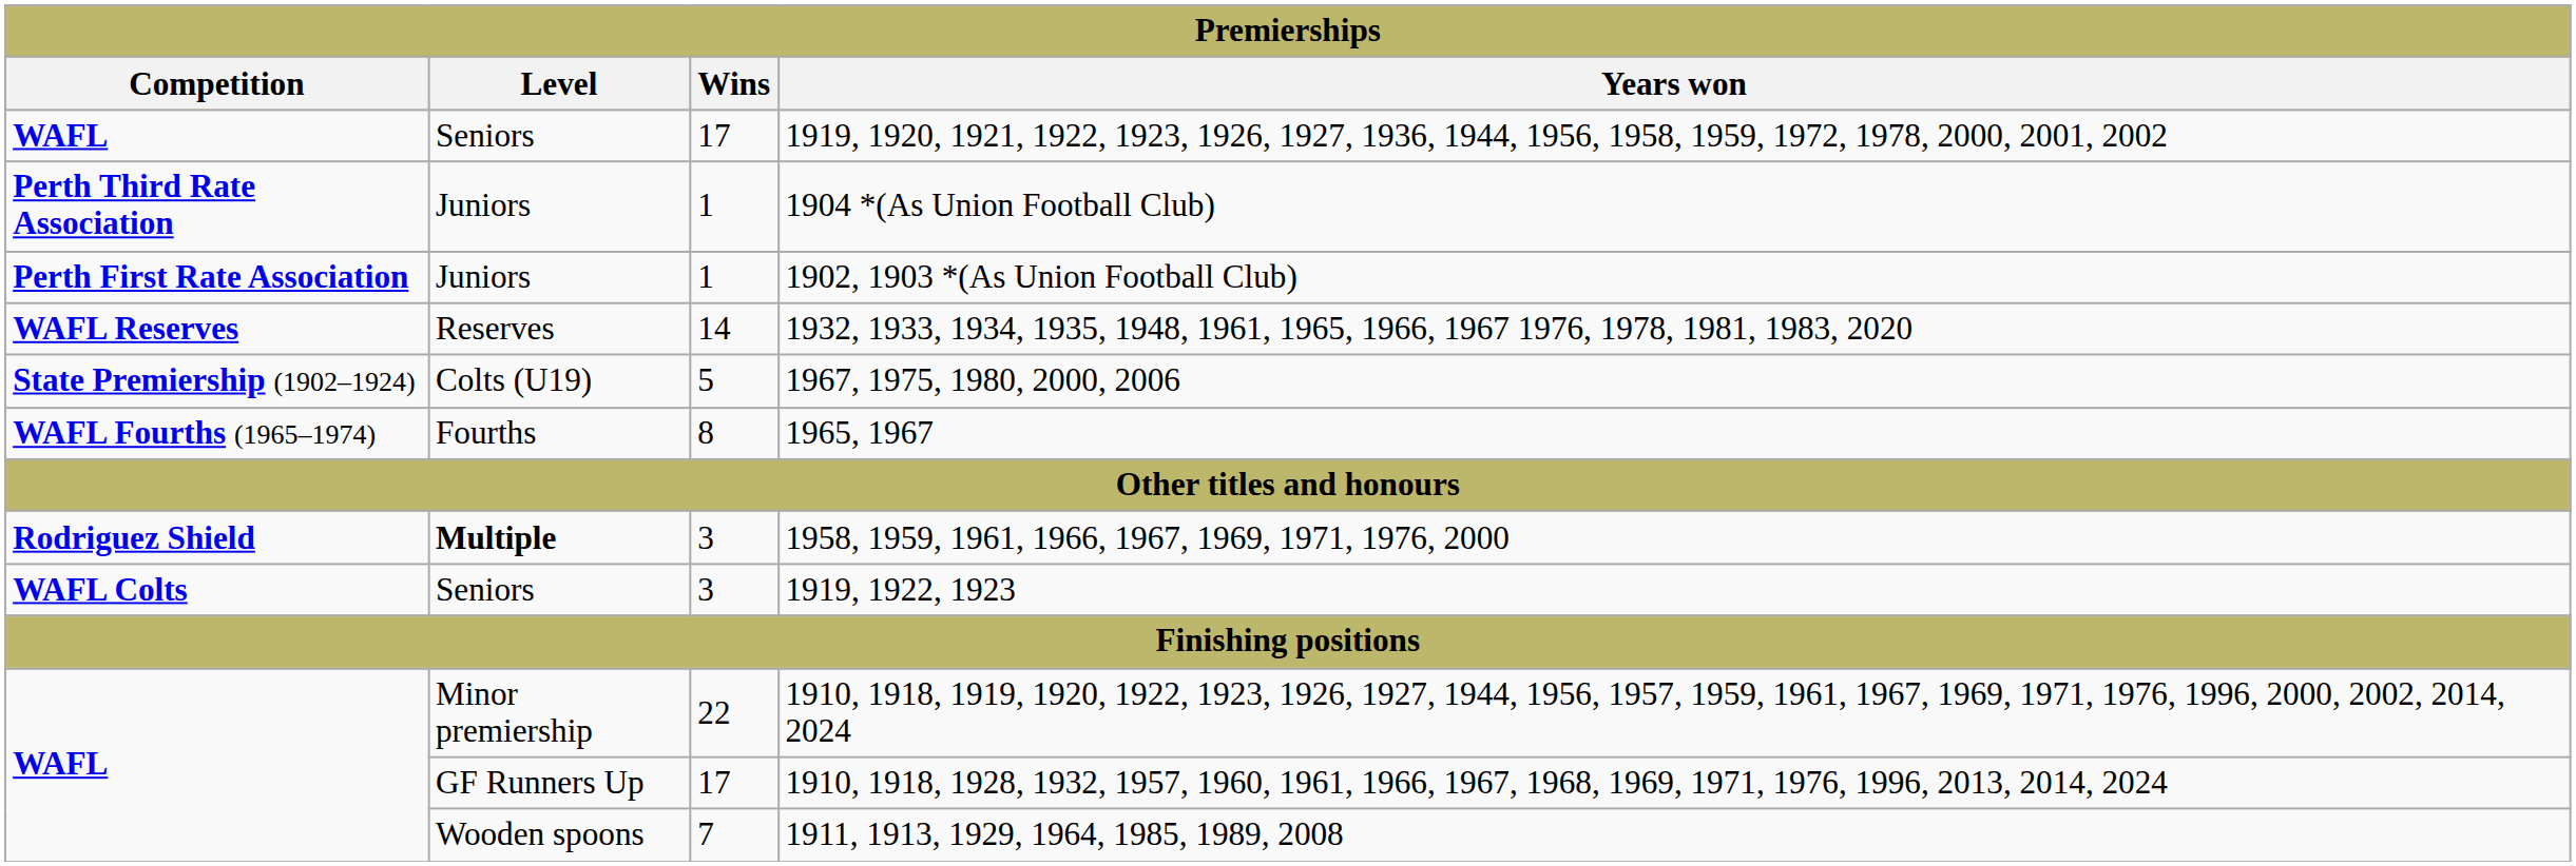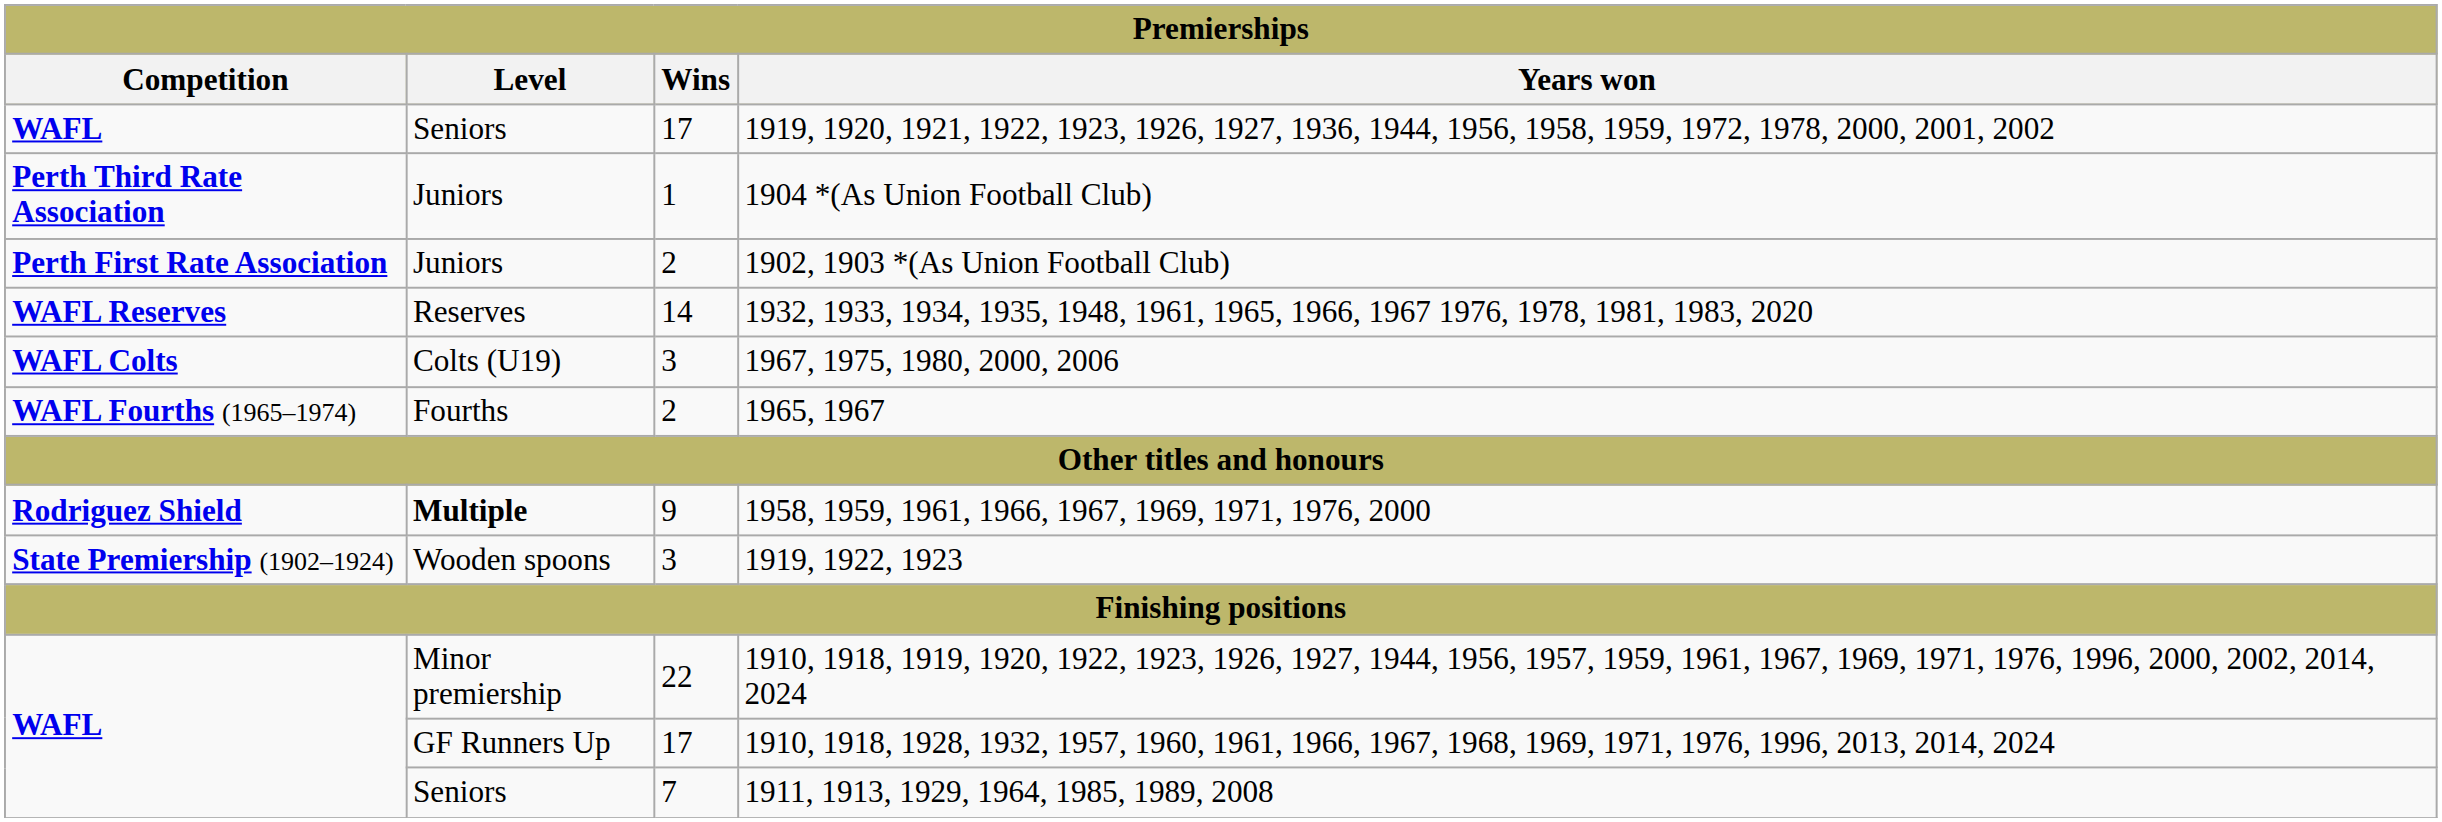1902, 1903 *(As Union Football Club) | Wins: 1 -> 2
1967, 1975, 1980, 2000, 2006 | Competition: State Premiership (1902–1924) -> WAFL Colts
1967, 1975, 1980, 2000, 2006 | Wins: 5 -> 3
1965, 1967 | Wins: 8 -> 2
1958, 1959, 1961, 1966, 1967, 1969, 1971, 1976, 2000 | Wins: 3 -> 9
1919, 1922, 1923 | Competition: WAFL Colts -> State Premiership (1902–1924)
1919, 1922, 1923 | Level: Seniors -> Wooden spoons
1911, 1913, 1929, 1964, 1985, 1989, 2008 | Level: Wooden spoons -> Seniors
